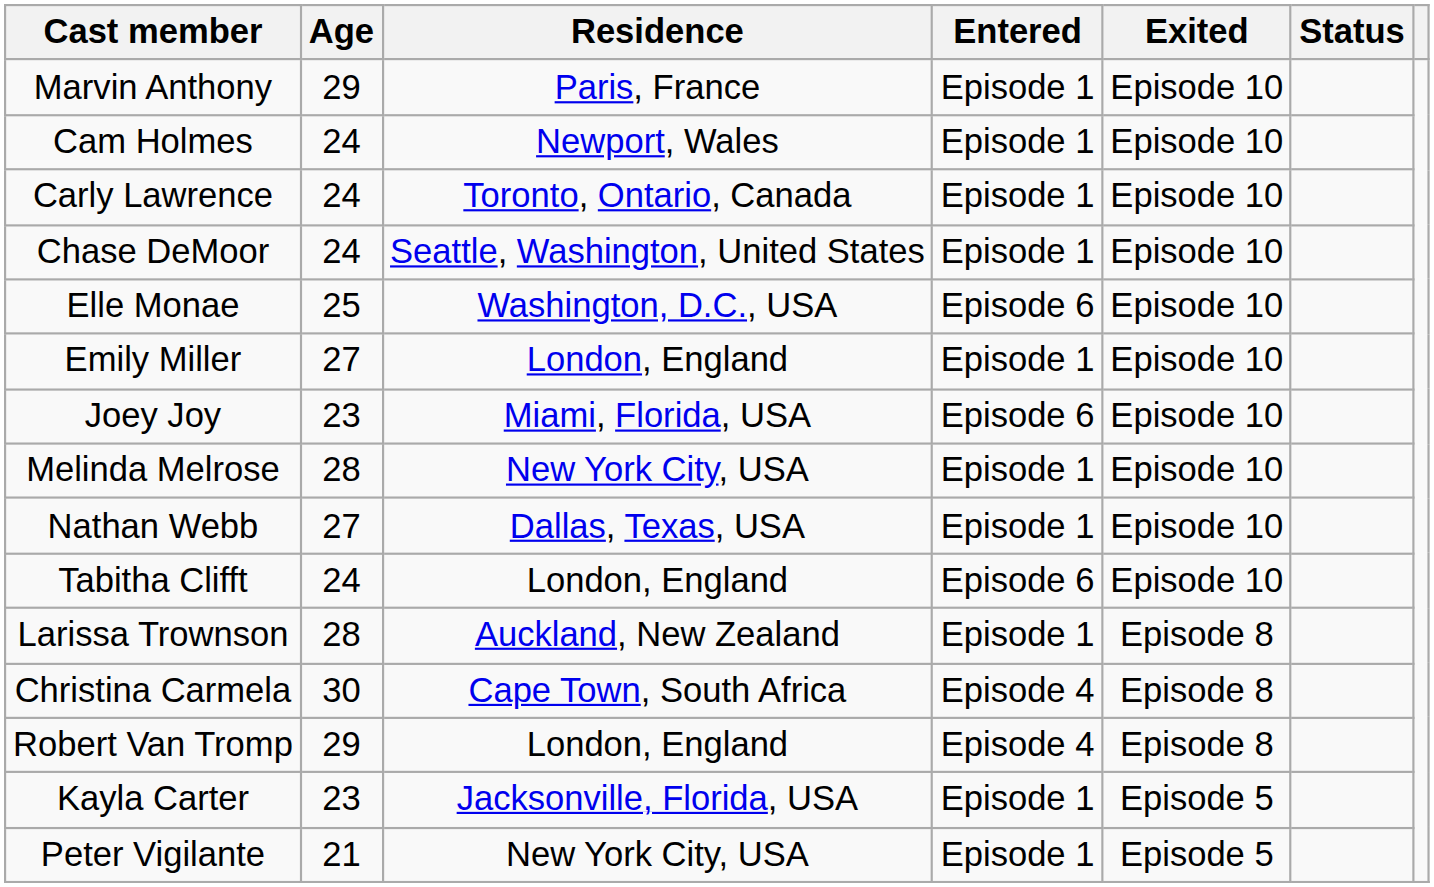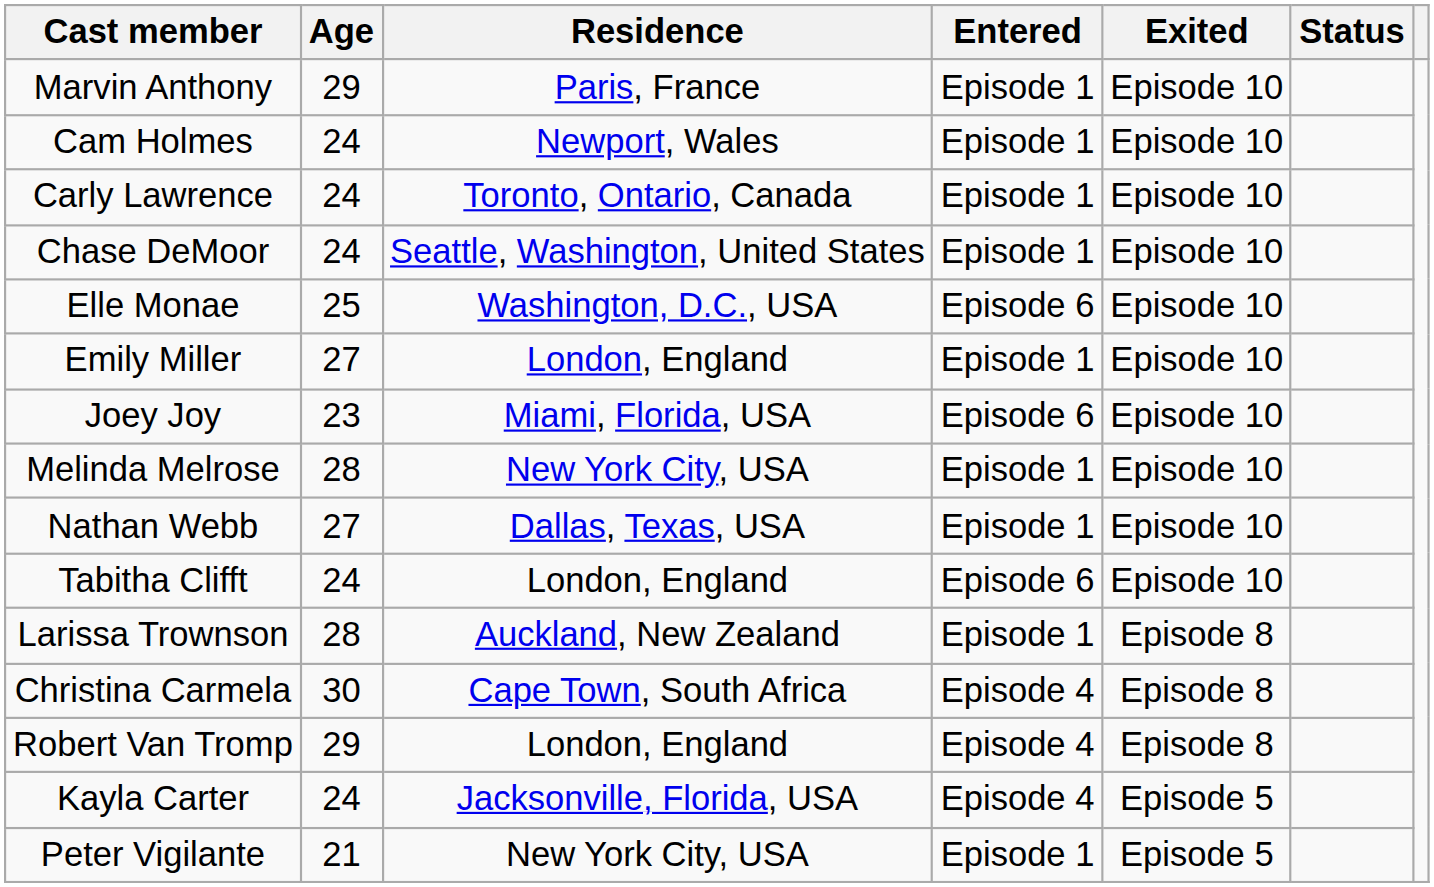Kayla Carter | Age: 23 -> 24
Kayla Carter | Entered: Episode 1 -> Episode 4
